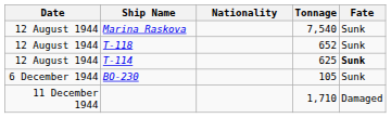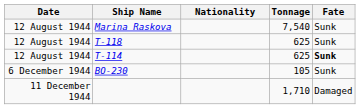T-118 | Tonnage: 652 -> 625
